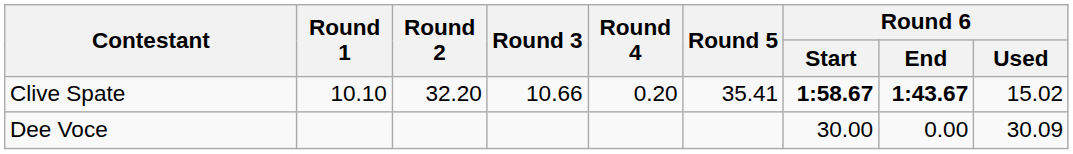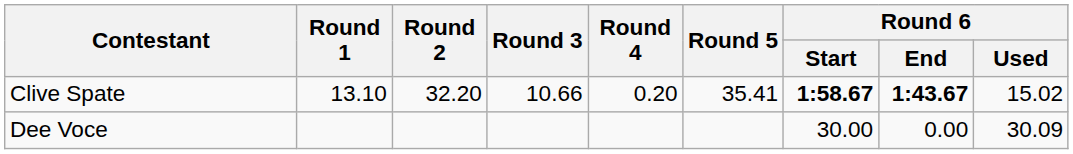Clive Spate | Round 1: 10.10 -> 13.10
